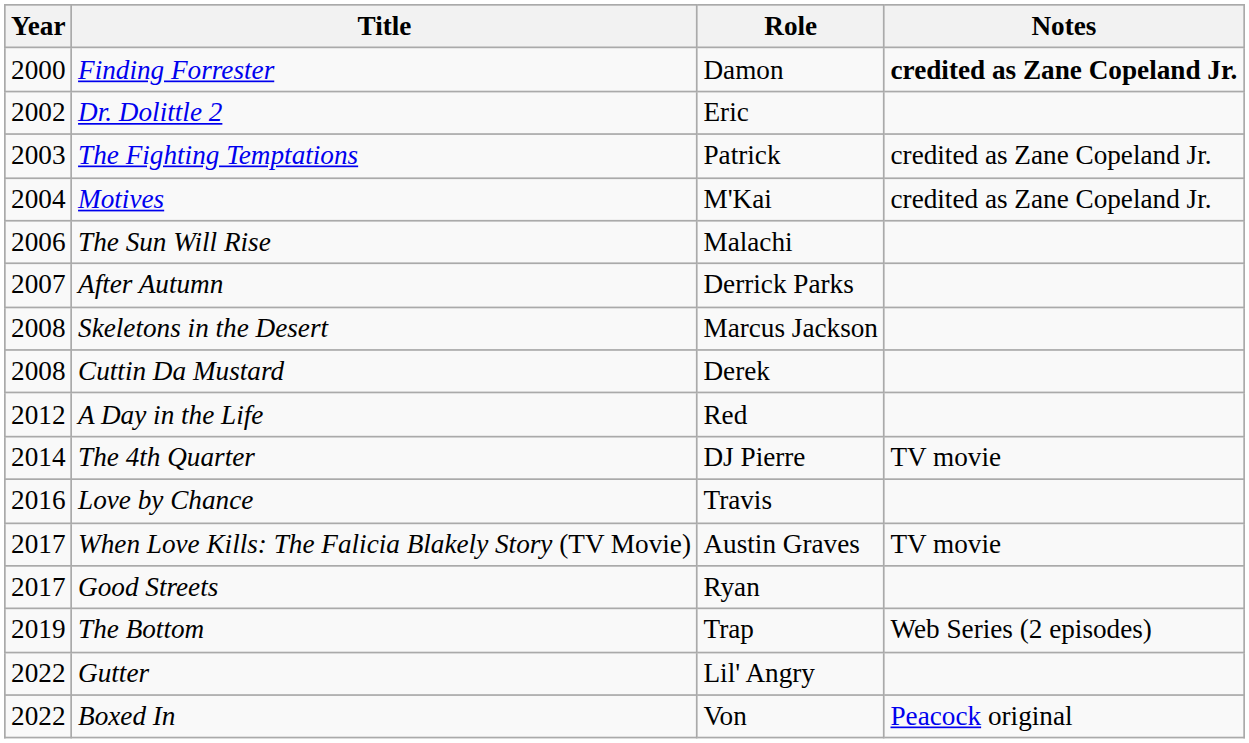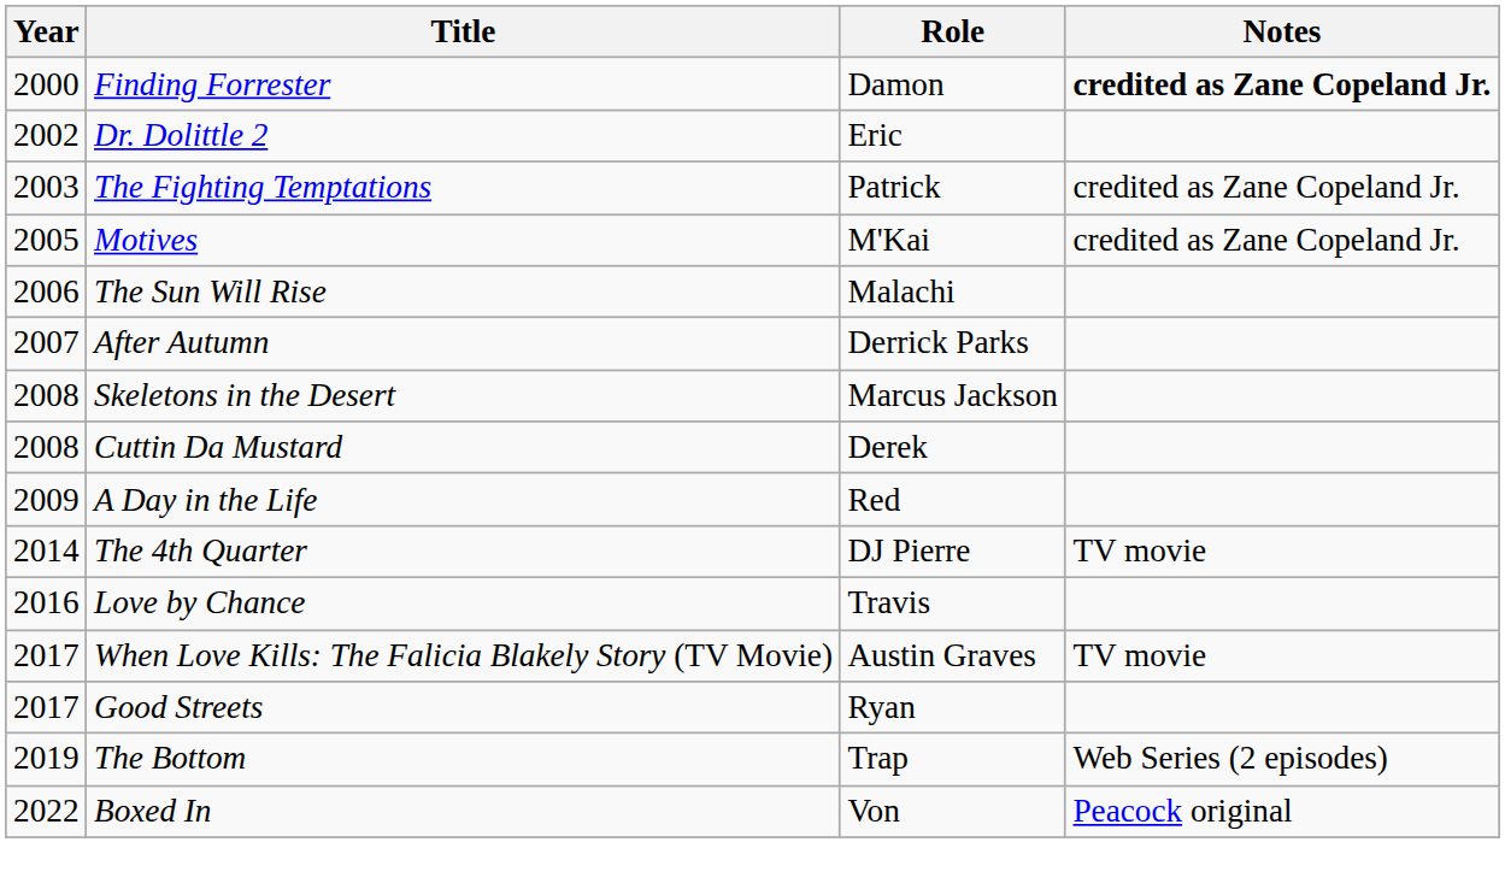Motives | Year: 2004 -> 2005
A Day in the Life | Year: 2012 -> 2009
- row: 2022 | Gutter | Lil' Angry
